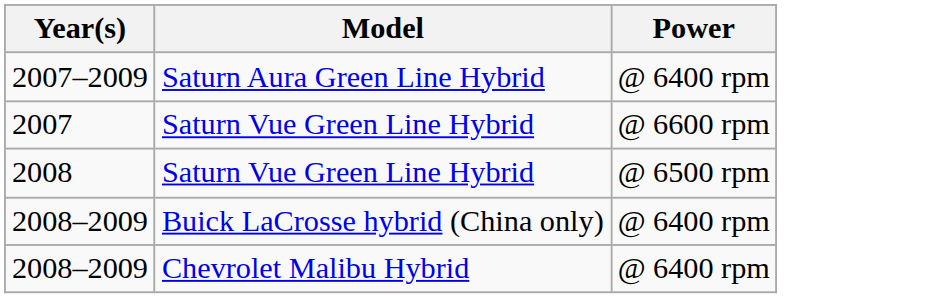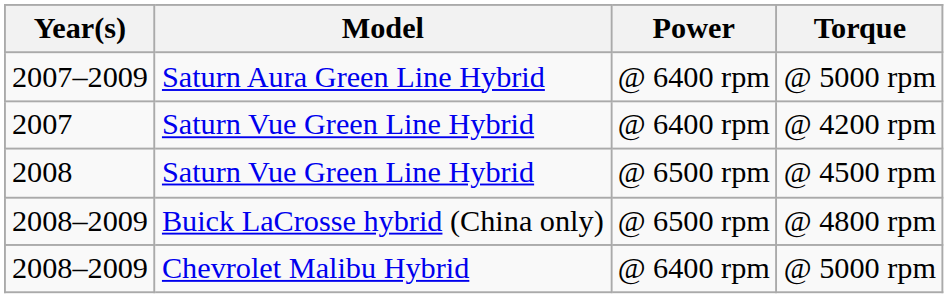+ column: Torque | @ 5000 rpm | @ 4200 rpm | @ 4500 rpm | @ 4800 rpm | @ 5000 rpm
2007 | Power: @ 6600 rpm -> @ 6400 rpm
2008–2009 / Buick LaCrosse hybrid (China only) | Power: @ 6400 rpm -> @ 6500 rpm
